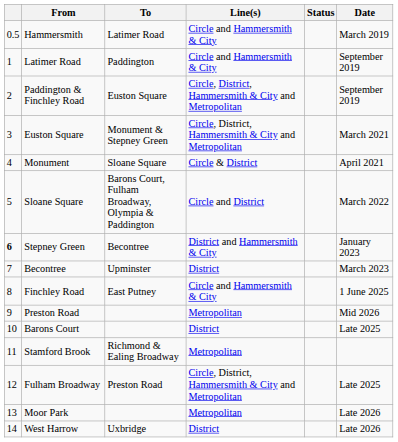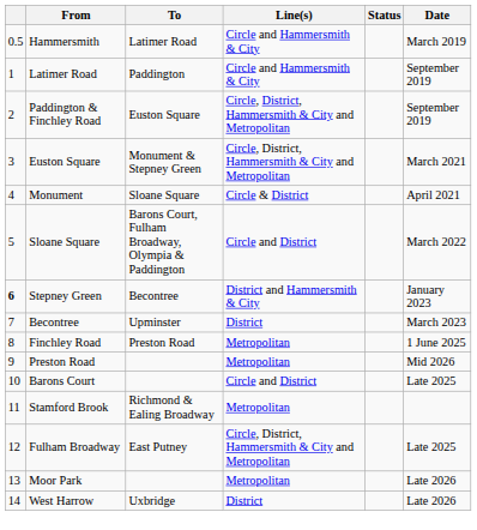Finchley Road | To: East Putney -> Preston Road
Finchley Road | Line(s): Circle and Hammersmith & City -> Metropolitan
Barons Court | Line(s): District -> Circle and District
Fulham Broadway | To: Preston Road -> East Putney
